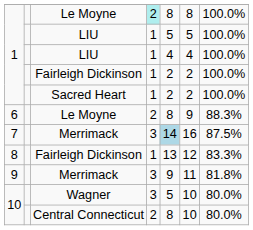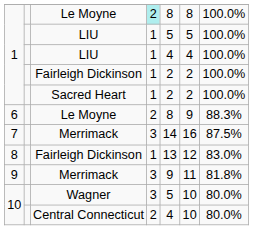7 / Merrimack | column 5: lightblue background -> no background
8 / Fairleigh Dickinson | column 7: 83.3% -> 83.0%
Central Connecticut | column 5: 8 -> 4
